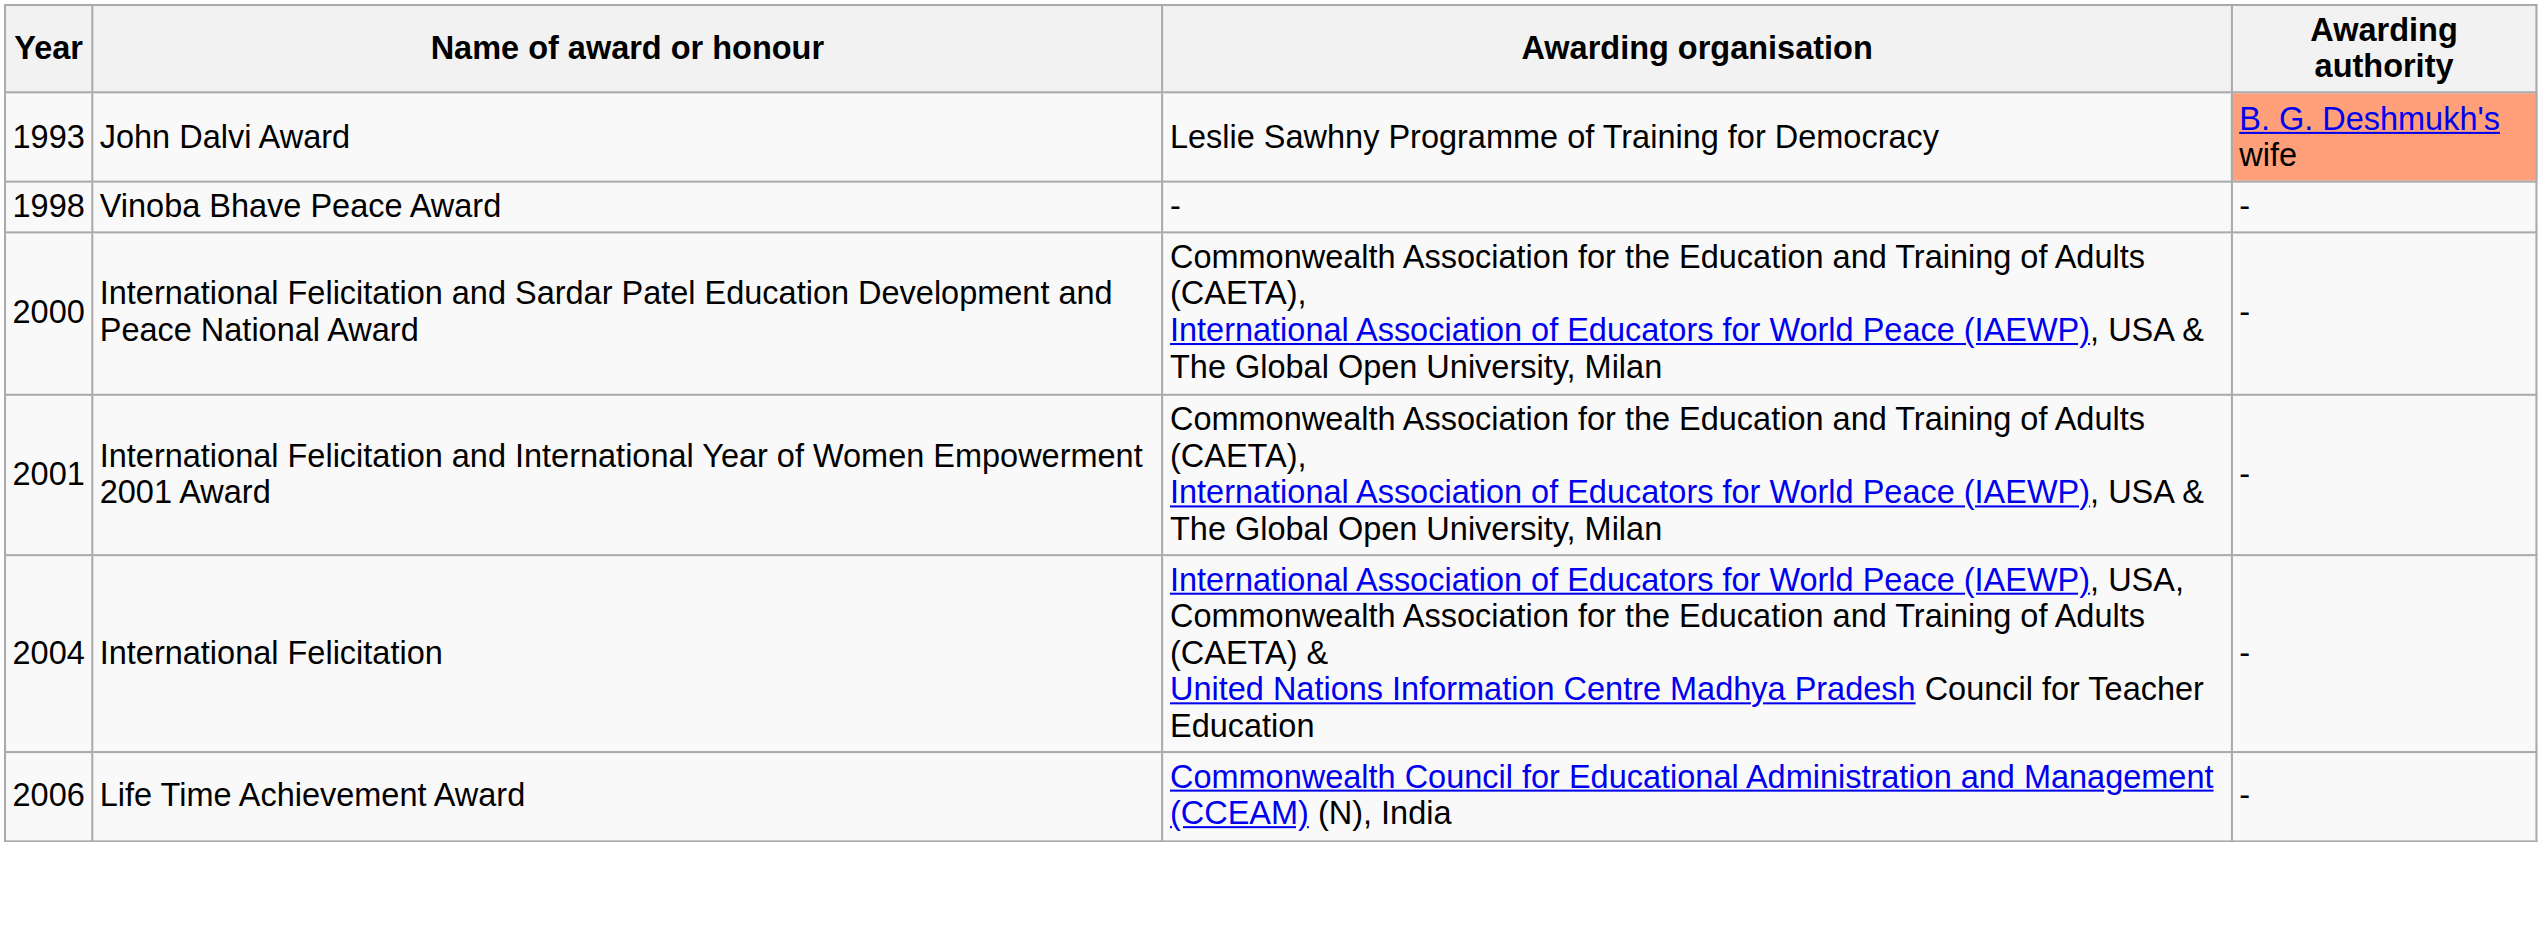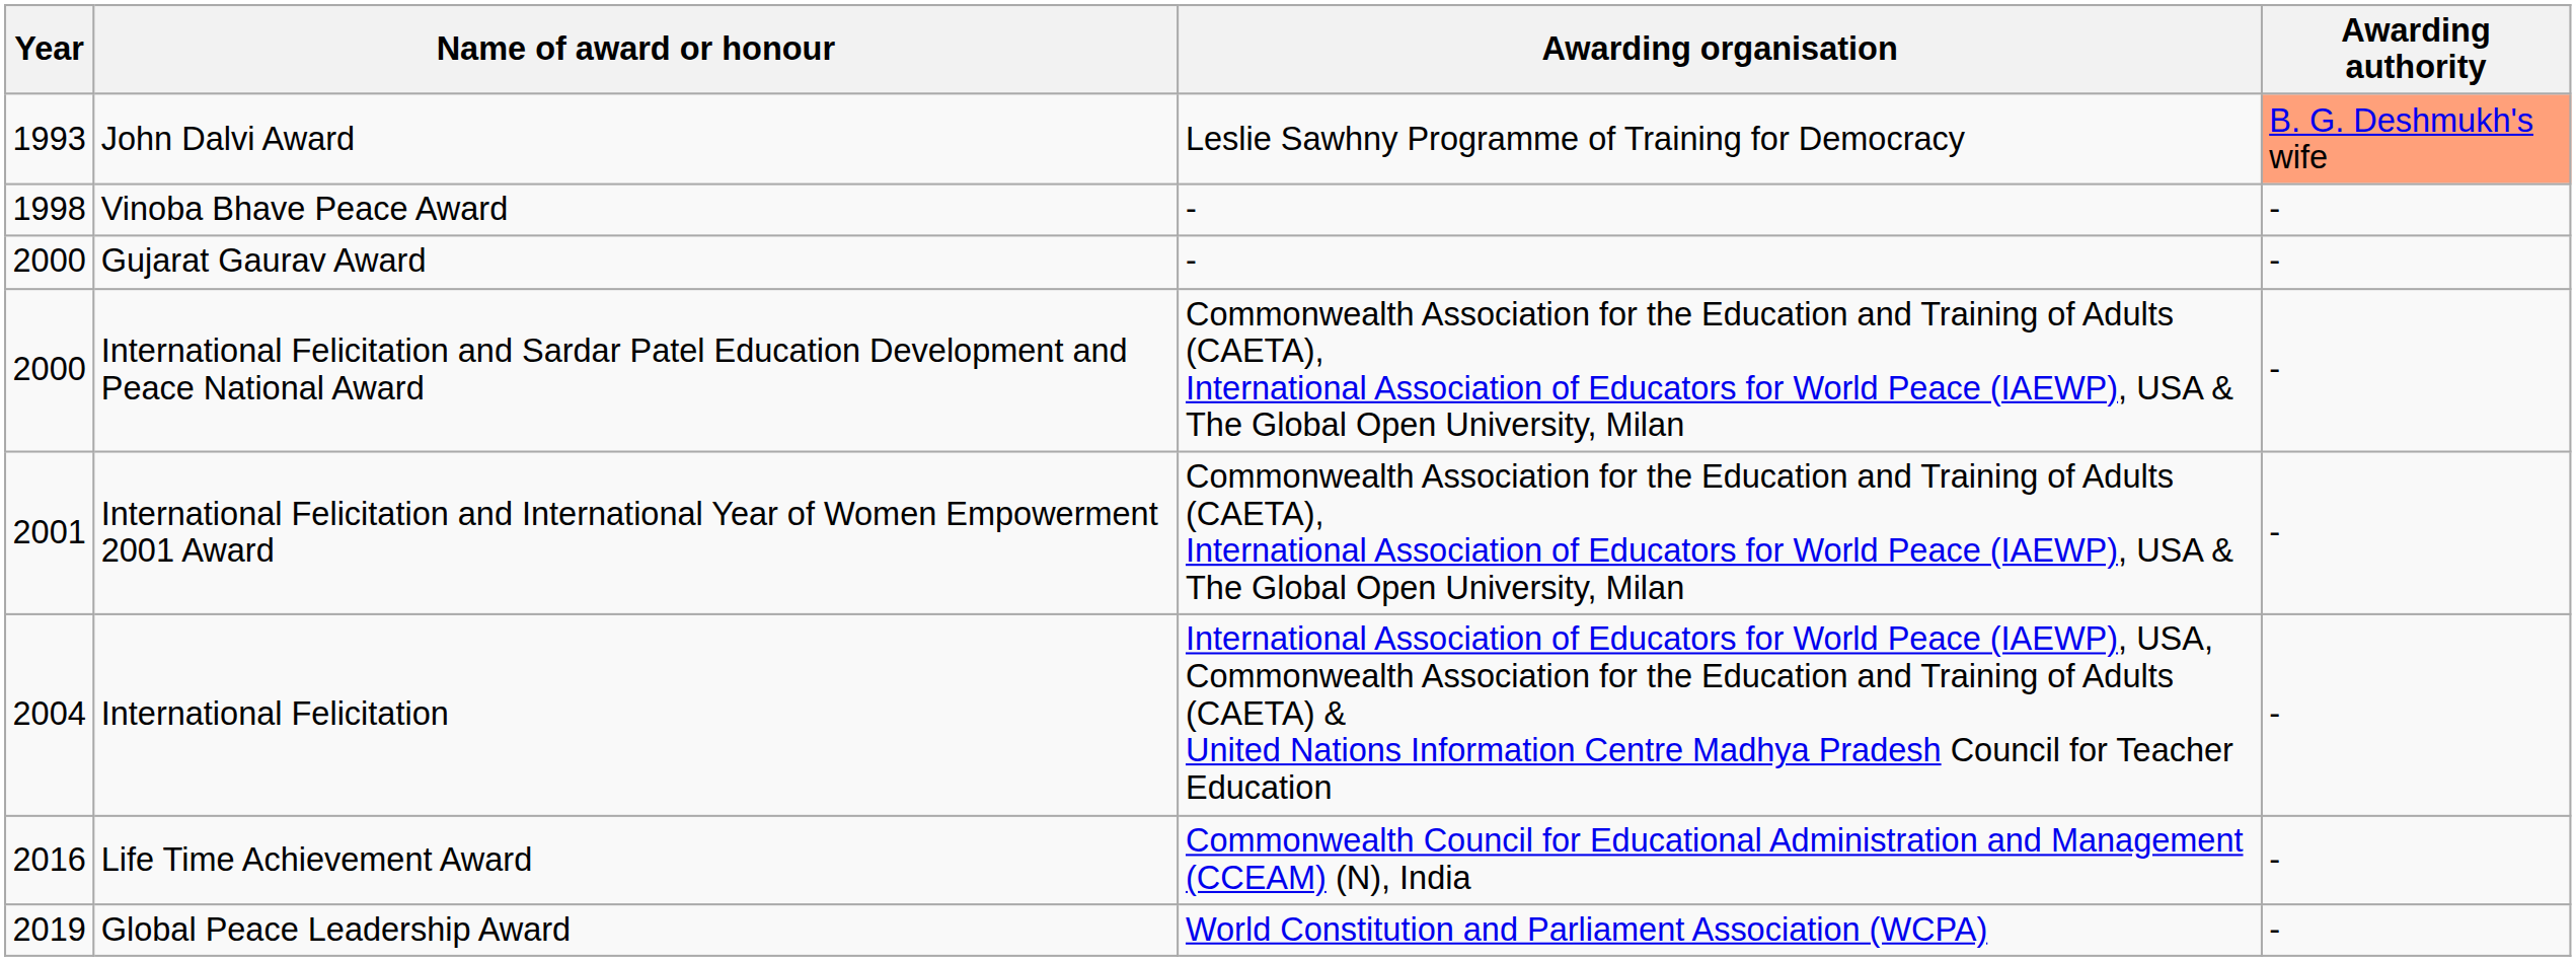+ row: 2000 | Gujarat Gaurav Award | - | -
Life Time Achievement Award | Year: 2006 -> 2016
+ row: 2019 | Global Peace Leadership Award | World Constitution and Parliament Association (WCPA) | -
